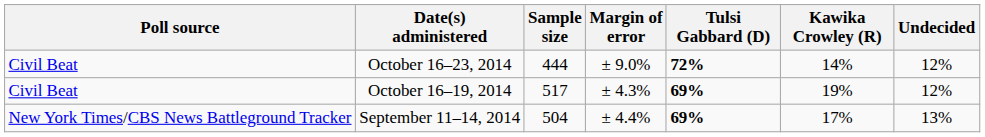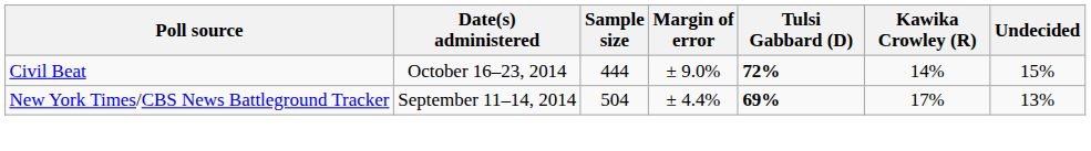October 16–23, 2014 | Undecided: 12% -> 15%
- row: Civil Beat | October 16–19, 2014 | 517 | ± 4.3% | 69% | 19% | 12%
